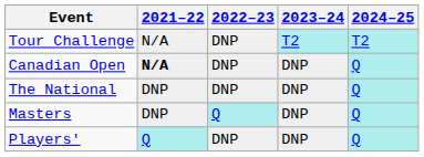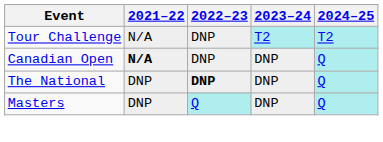The National | 2022–23: normal -> bold
- row: Players' | Q | DNP | DNP | Q
